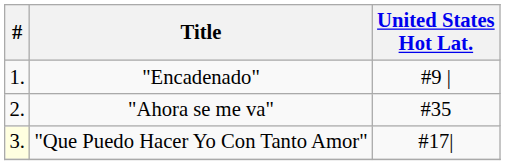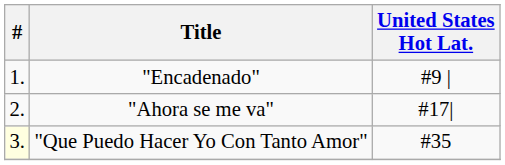"Ahora se me va" | United States Hot Lat.: #35 -> #17|
"Que Puedo Hacer Yo Con Tanto Amor" | United States Hot Lat.: #17| -> #35
